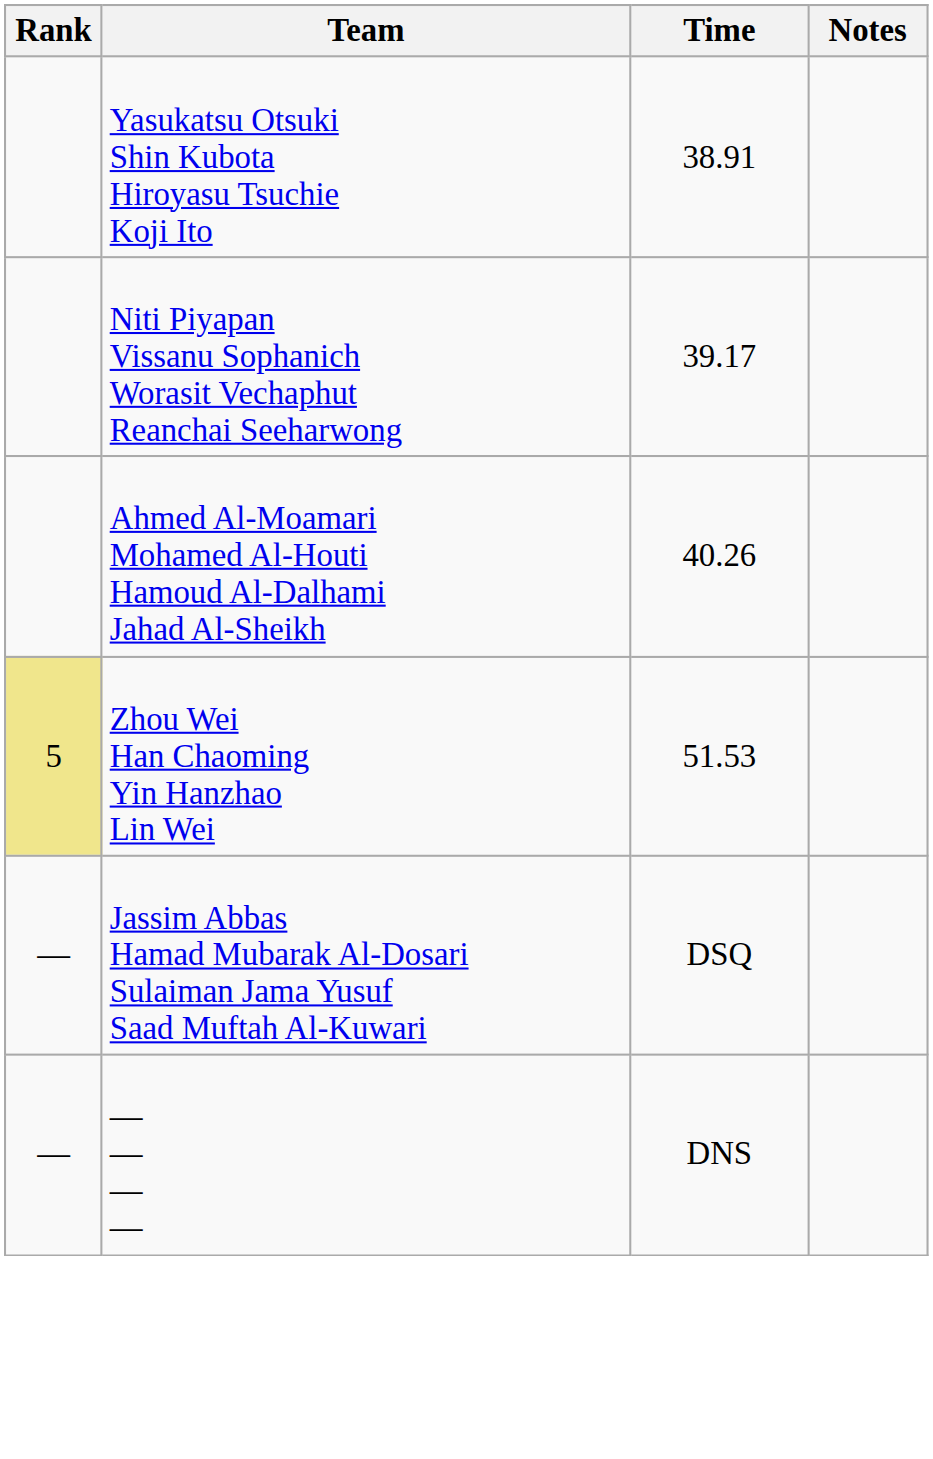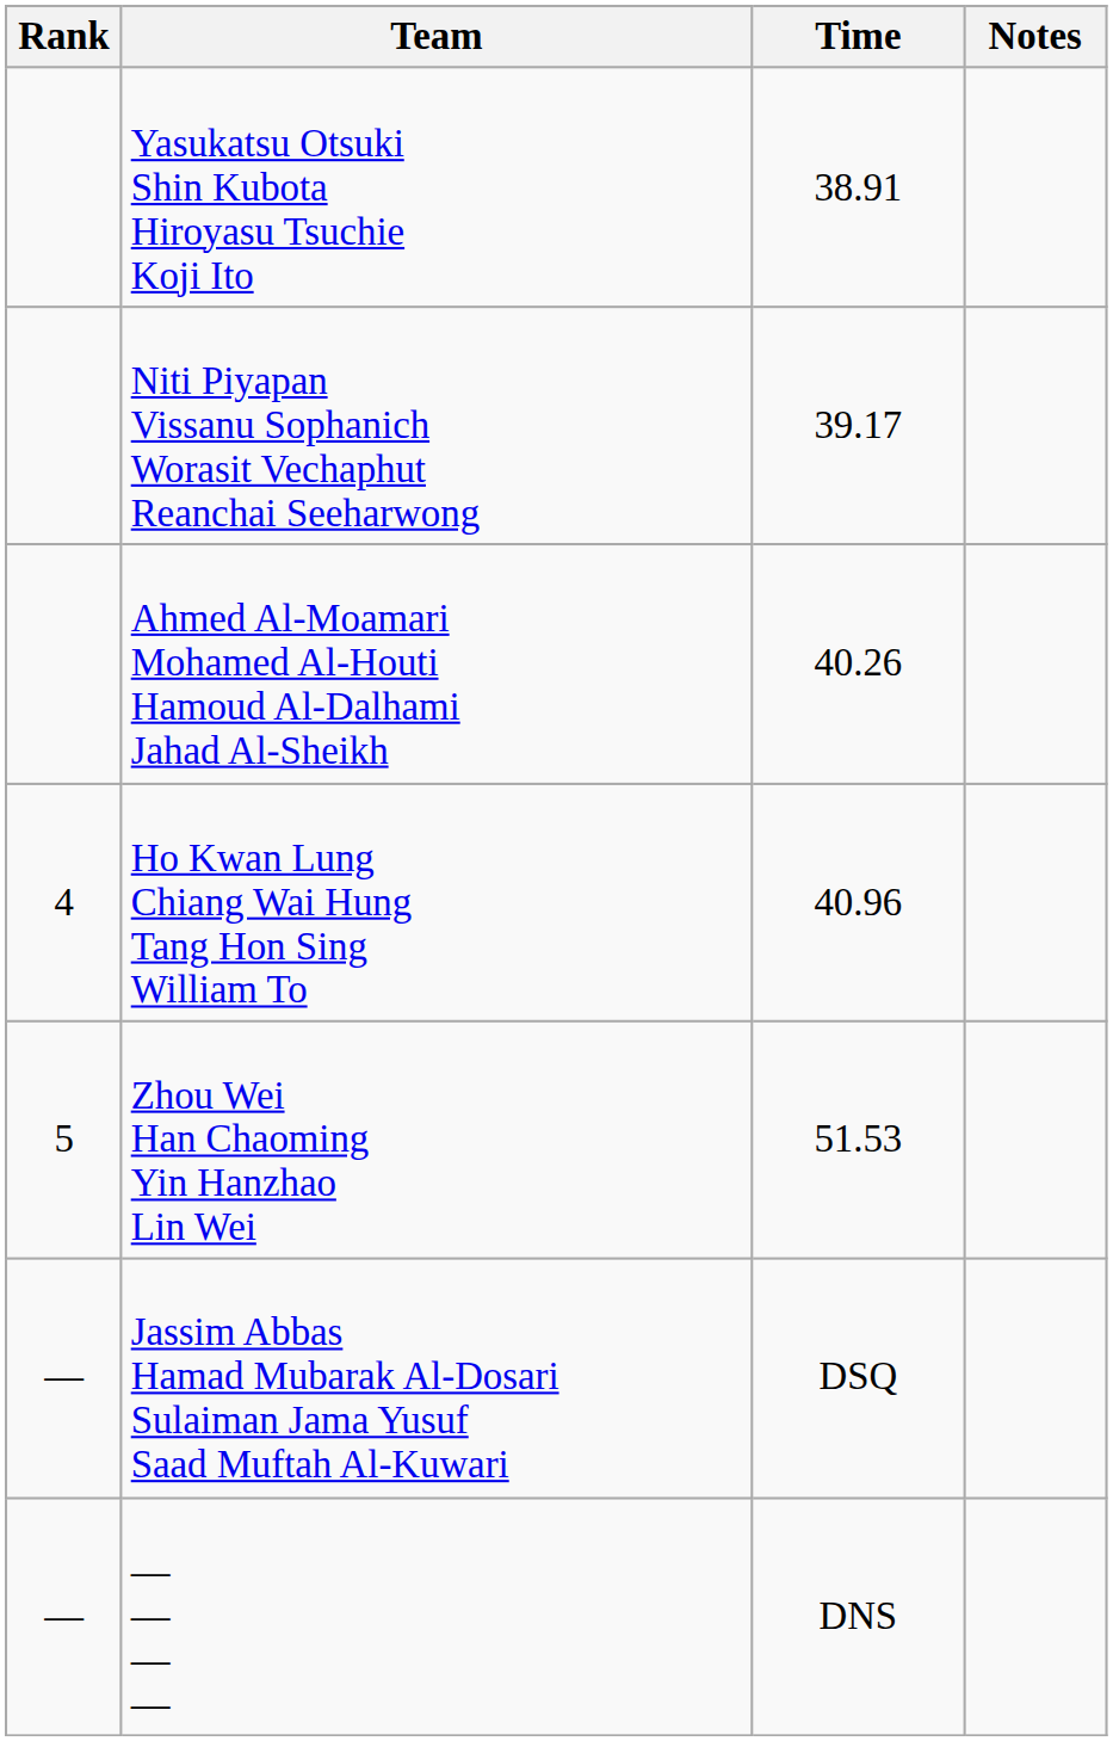+ row: 4 | Ho Kwan Lung Chiang Wai Hung Tang Hon Sing William To | 40.96
Zhou Wei Han Chaoming Yin Hanzhao Lin Wei | Rank: khaki background -> no background
